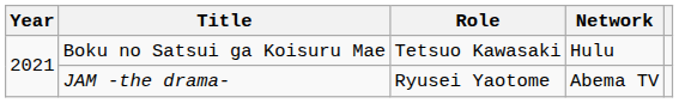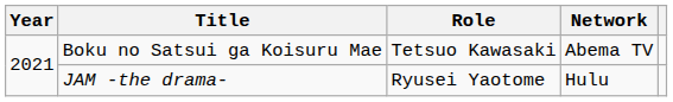Boku no Satsui ga Koisuru Mae | Network: Hulu -> Abema TV
JAM -the drama- | Network: Abema TV -> Hulu
